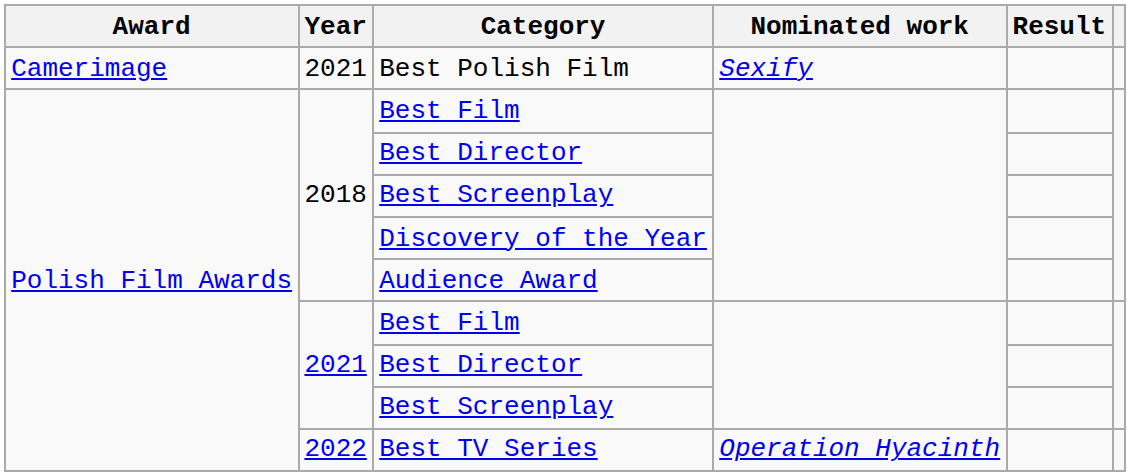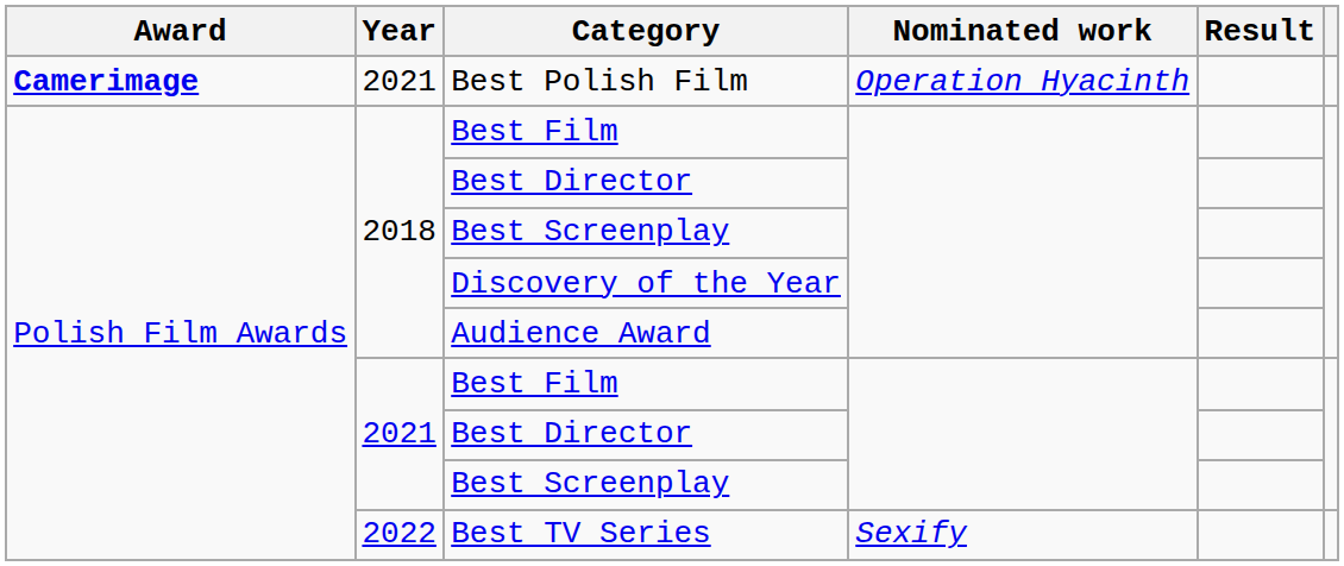Best Polish Film | Award: normal -> bold
Best Polish Film | Nominated work: Sexify -> Operation Hyacinth
Best TV Series | Nominated work: Operation Hyacinth -> Sexify
